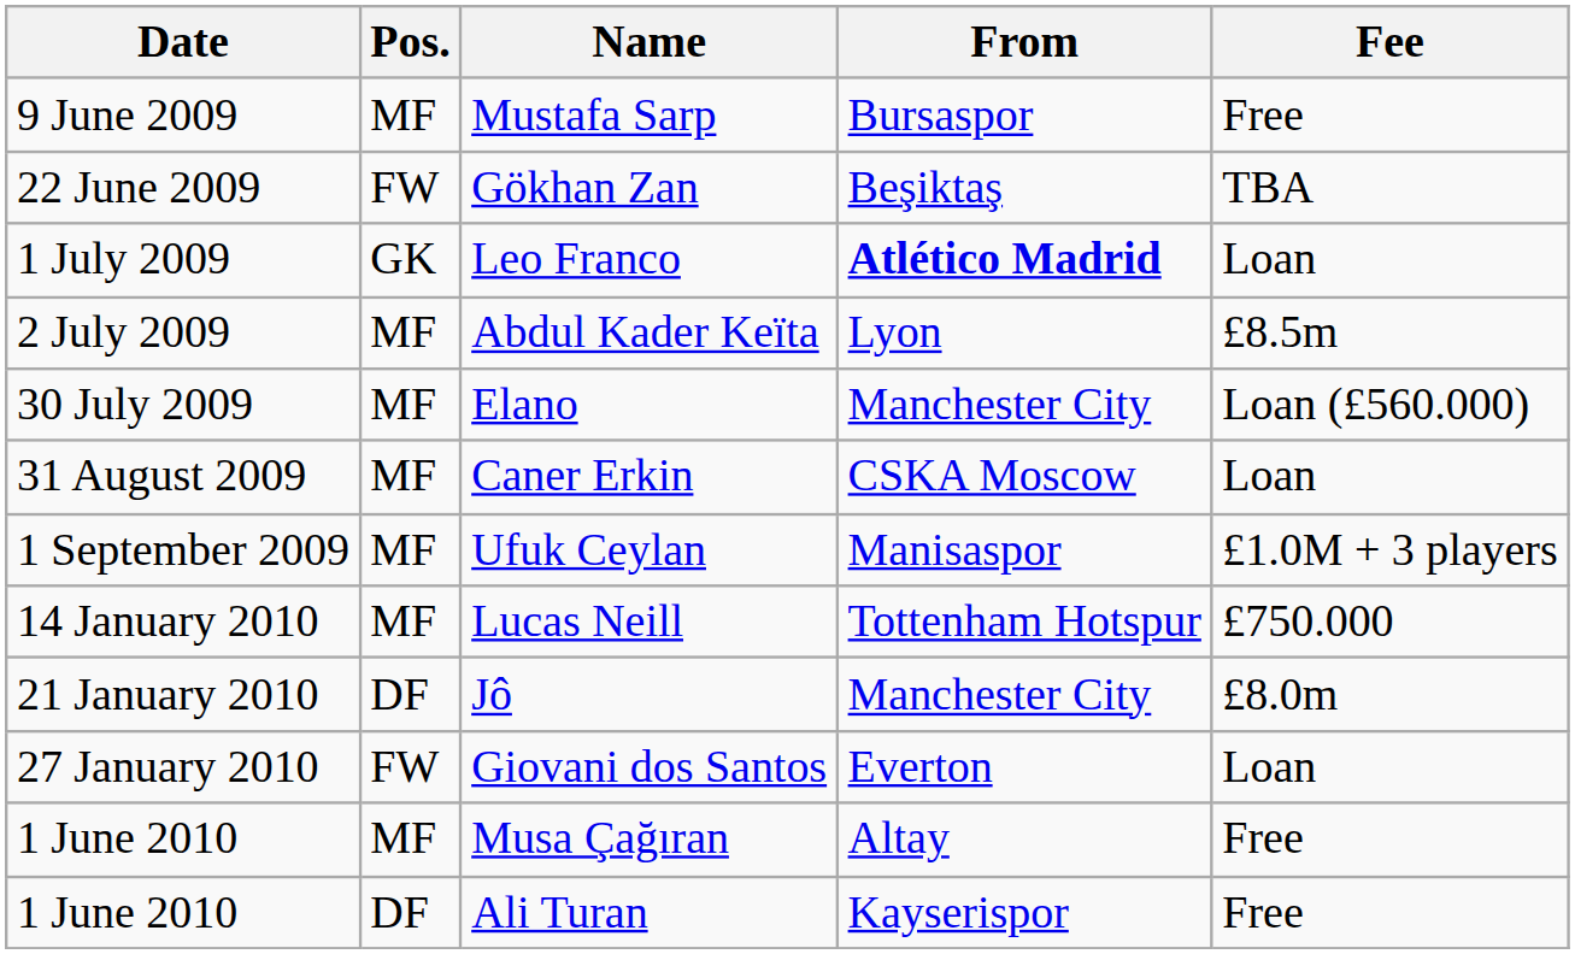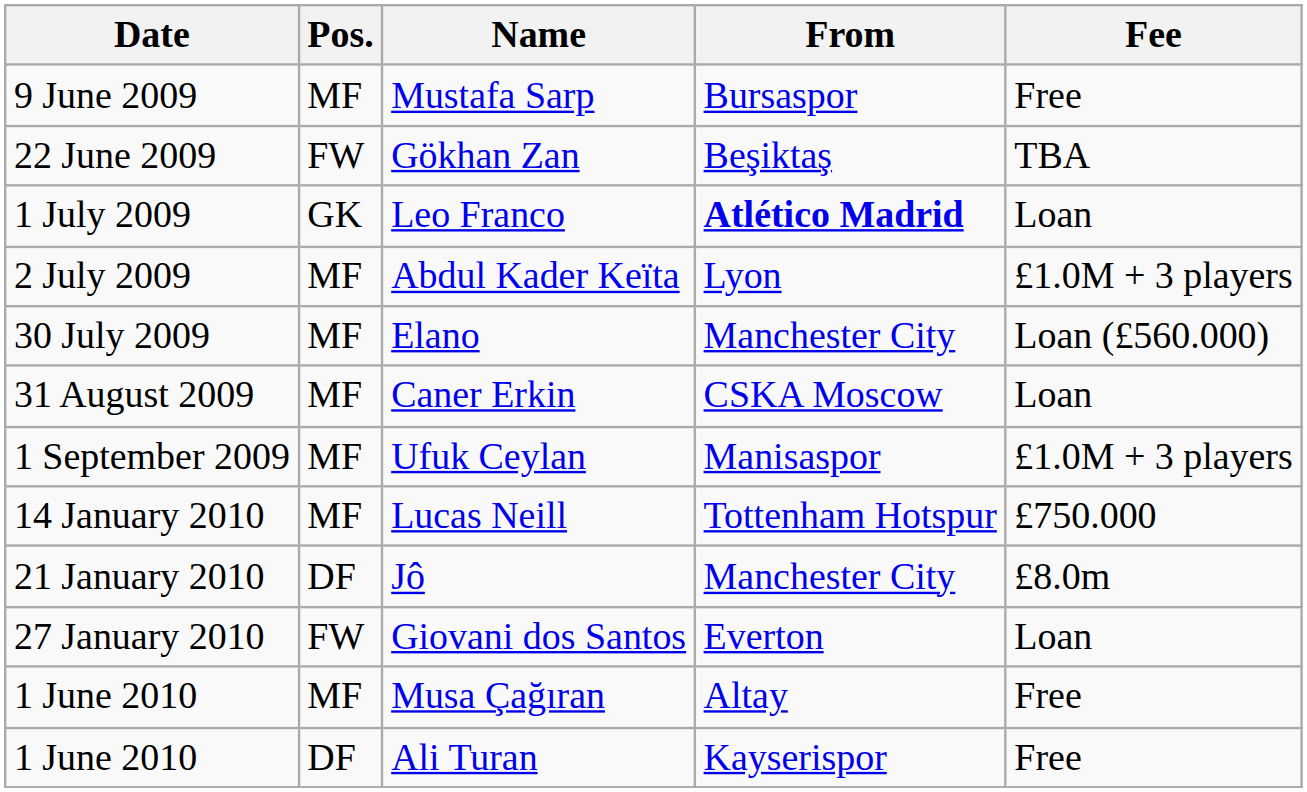Abdul Kader Keïta | Fee: £8.5m -> £1.0M + 3 players
